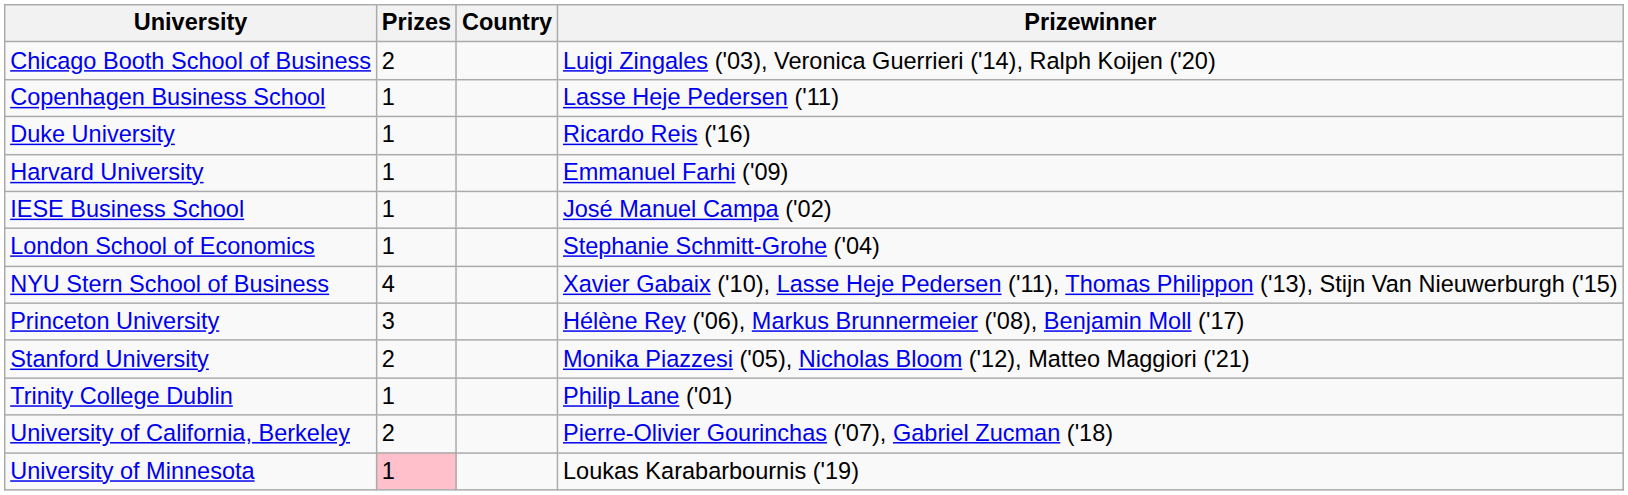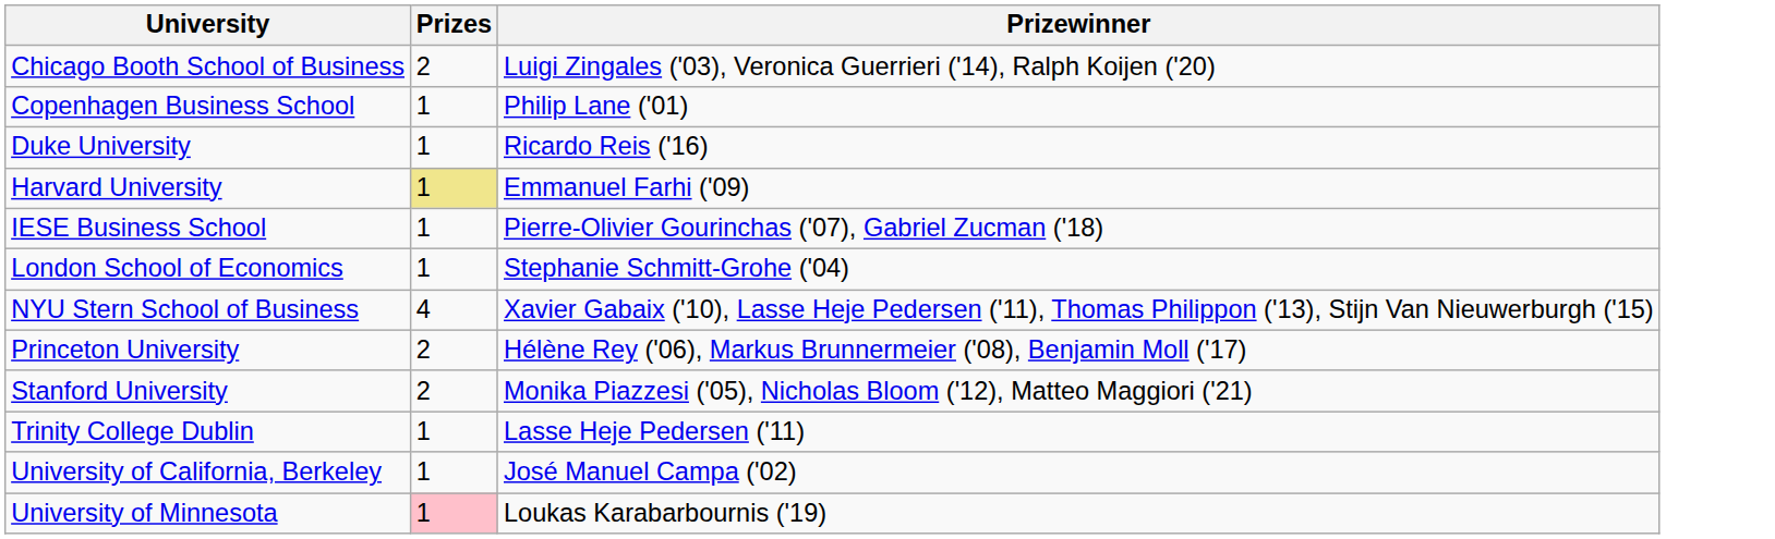- column: Country
Copenhagen Business School | Prizewinner: Lasse Heje Pedersen ('11) -> Philip Lane ('01)
Harvard University | Prizes: no background -> khaki background
IESE Business School | Prizewinner: José Manuel Campa ('02) -> Pierre-Olivier Gourinchas ('07), Gabriel Zucman ('18)
Princeton University | Prizes: 3 -> 2
Trinity College Dublin | Prizewinner: Philip Lane ('01) -> Lasse Heje Pedersen ('11)
University of California, Berkeley | Prizes: 2 -> 1
University of California, Berkeley | Prizewinner: Pierre-Olivier Gourinchas ('07), Gabriel Zucman ('18) -> José Manuel Campa ('02)
